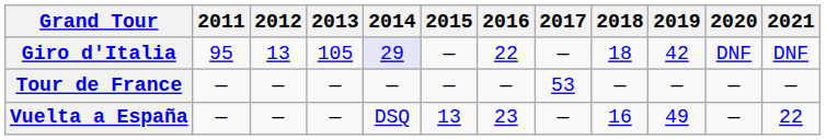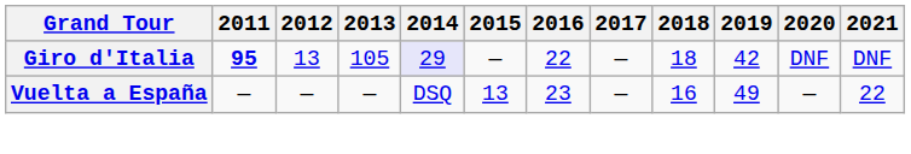Giro d'Italia | 2011: normal -> bold
- row: Tour de France | — | — | — | — | — | — | 53 | — | — | — | —
